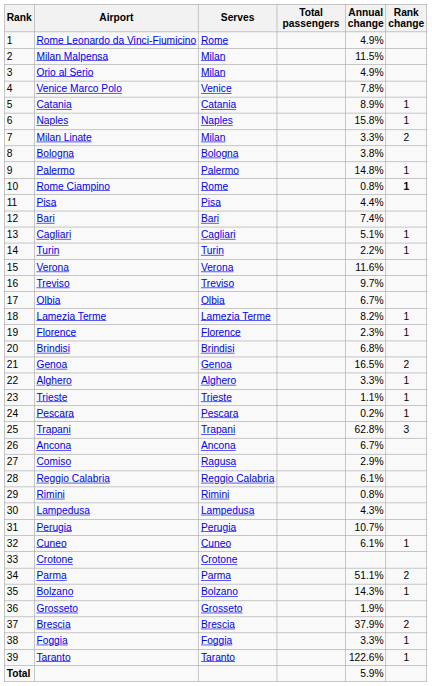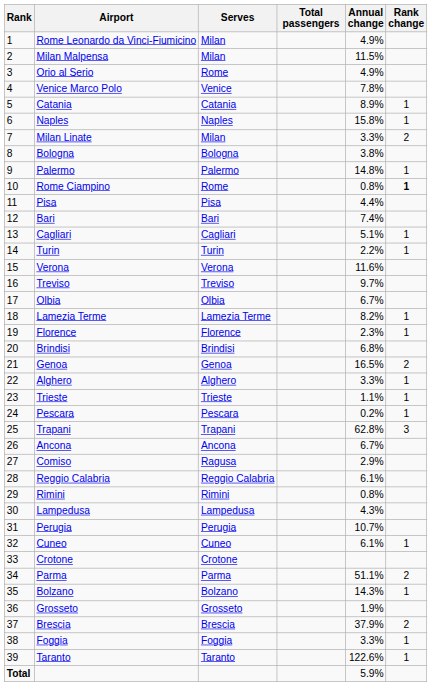Rome Leonardo da Vinci-Fiumicino | Serves: Rome -> Milan
Orio al Serio | Serves: Milan -> Rome
